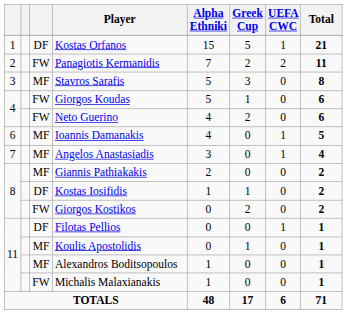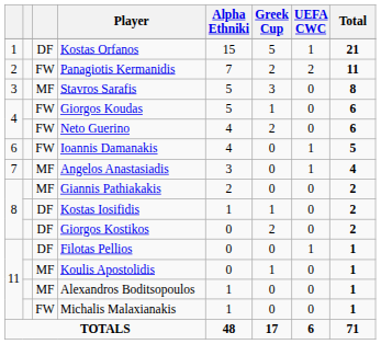Ioannis Damanakis | column 3: MF -> FW
Giorgos Kostikos | column 3: FW -> DF
